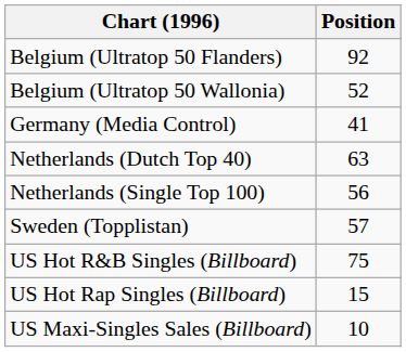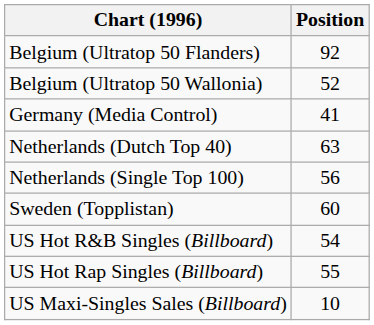Sweden (Topplistan) | Position: 57 -> 60
US Hot R&B Singles (Billboard) | Position: 75 -> 54
US Hot Rap Singles (Billboard) | Position: 15 -> 55
